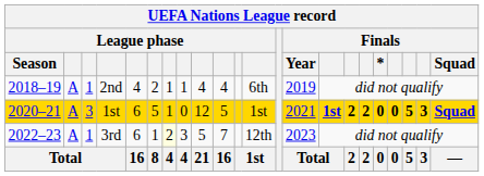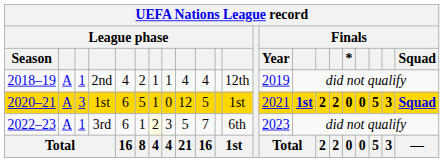2nd | column 12: 6th -> 12th
3rd | column 12: 12th -> 6th
